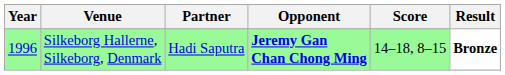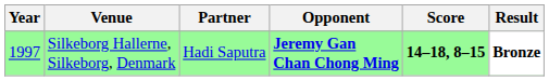Silkeborg Hallerne, Silkeborg, Denmark | Year: 1996 -> 1997
Silkeborg Hallerne, Silkeborg, Denmark | Score: normal -> bold
